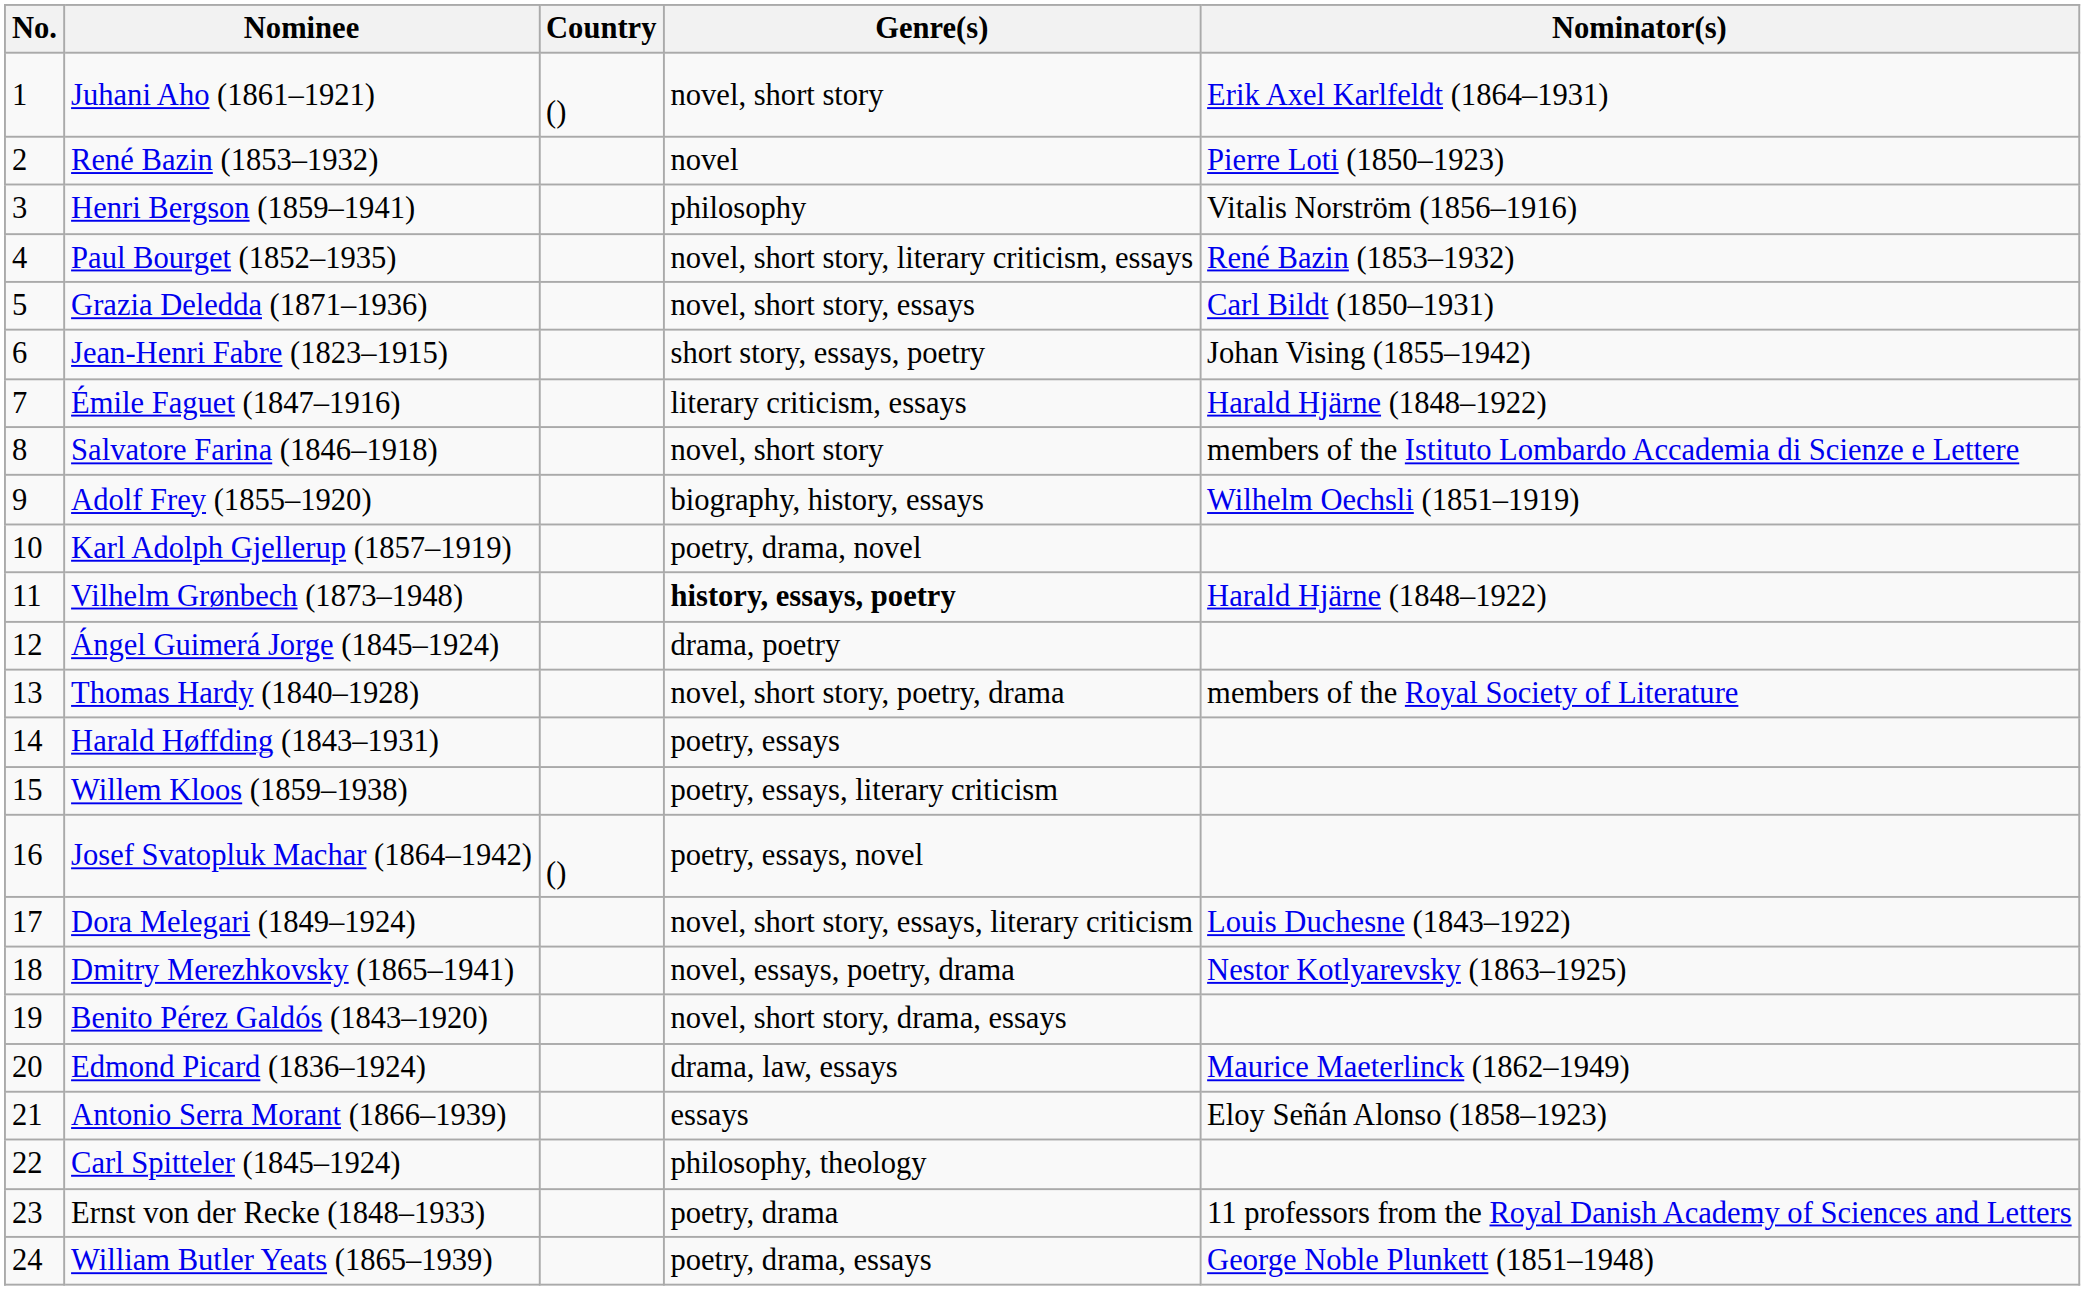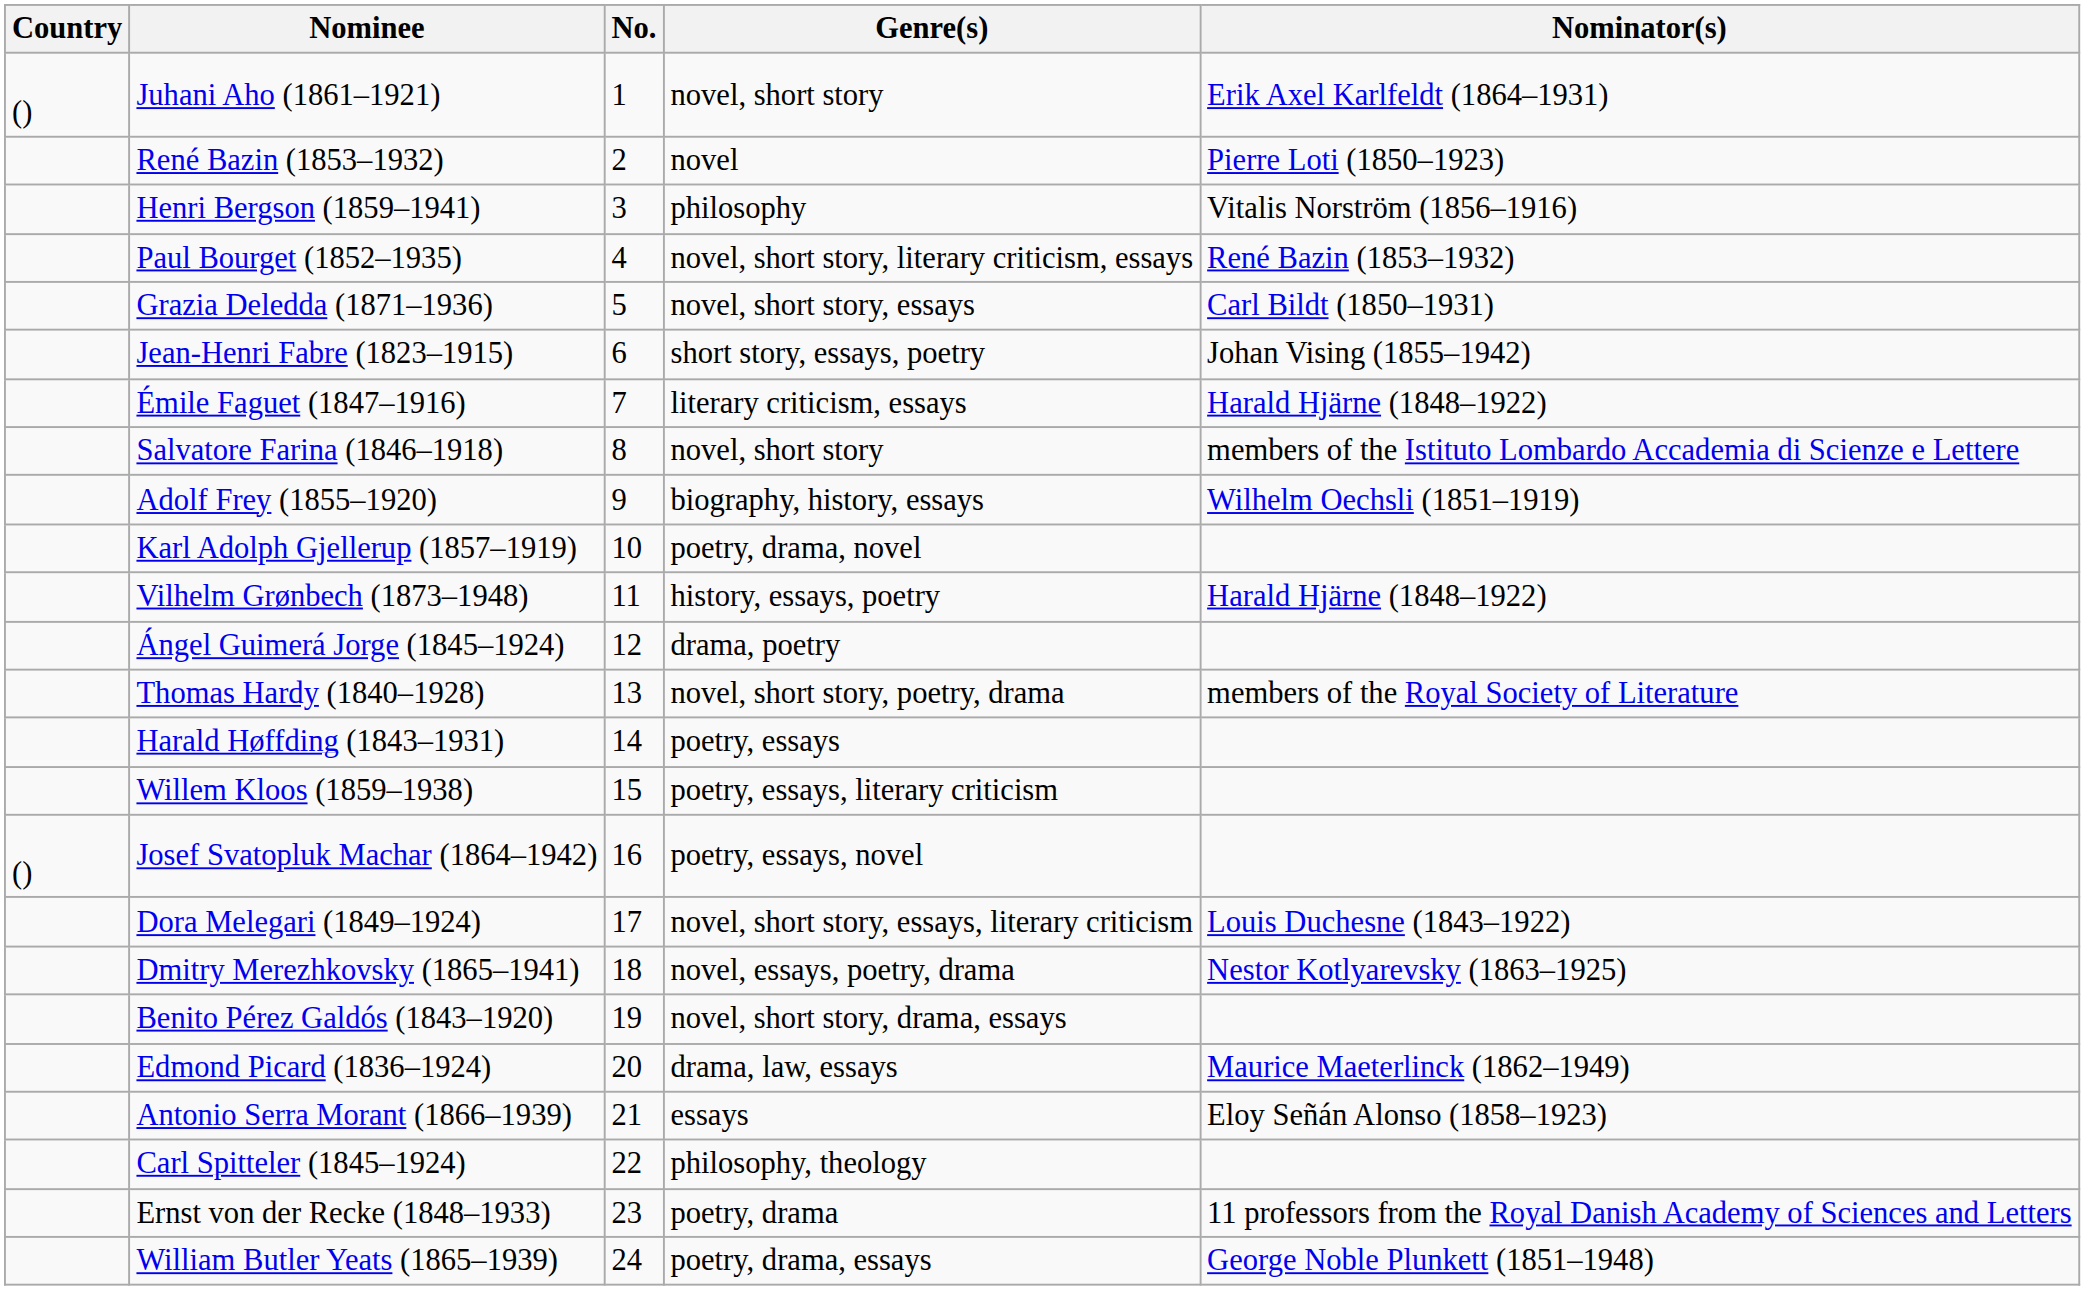columns swapped: No. <-> Country
Vilhelm Grønbech (1873–1948) | Genre(s): bold -> normal
